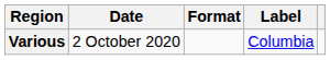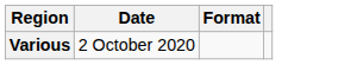- column: Label | Columbia
